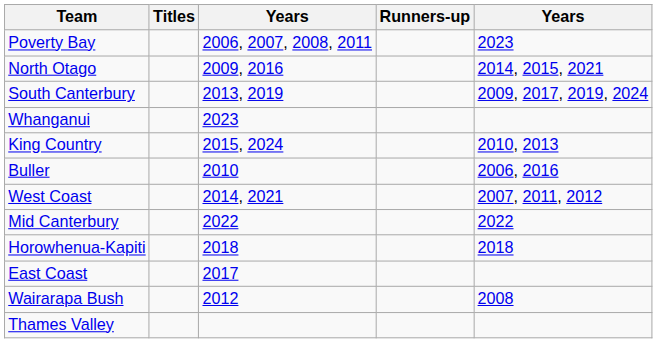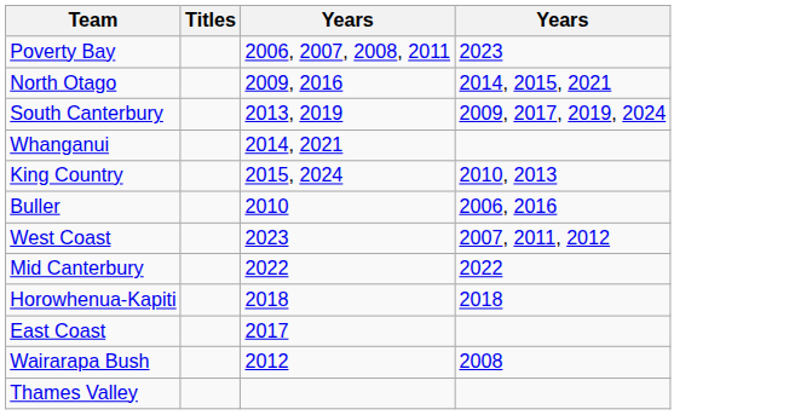- column: Runners-up
Whanganui | column 3: 2023 -> 2014, 2021
West Coast | column 3: 2014, 2021 -> 2023
